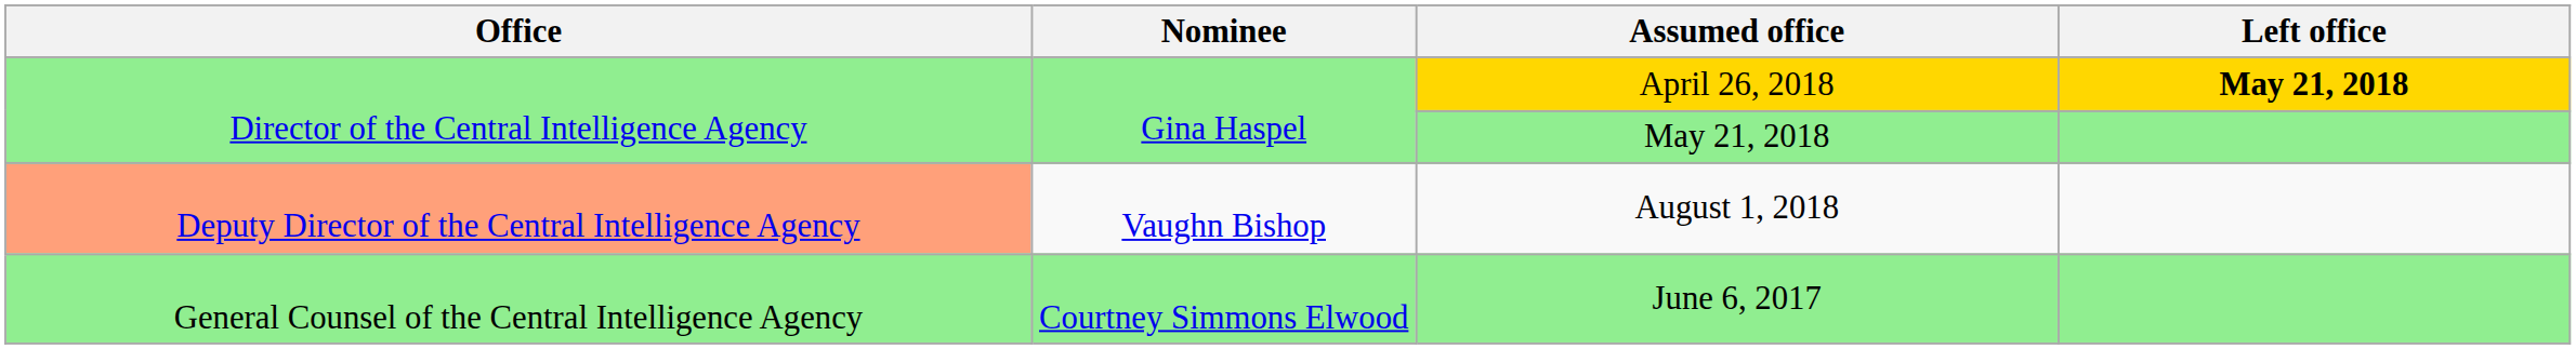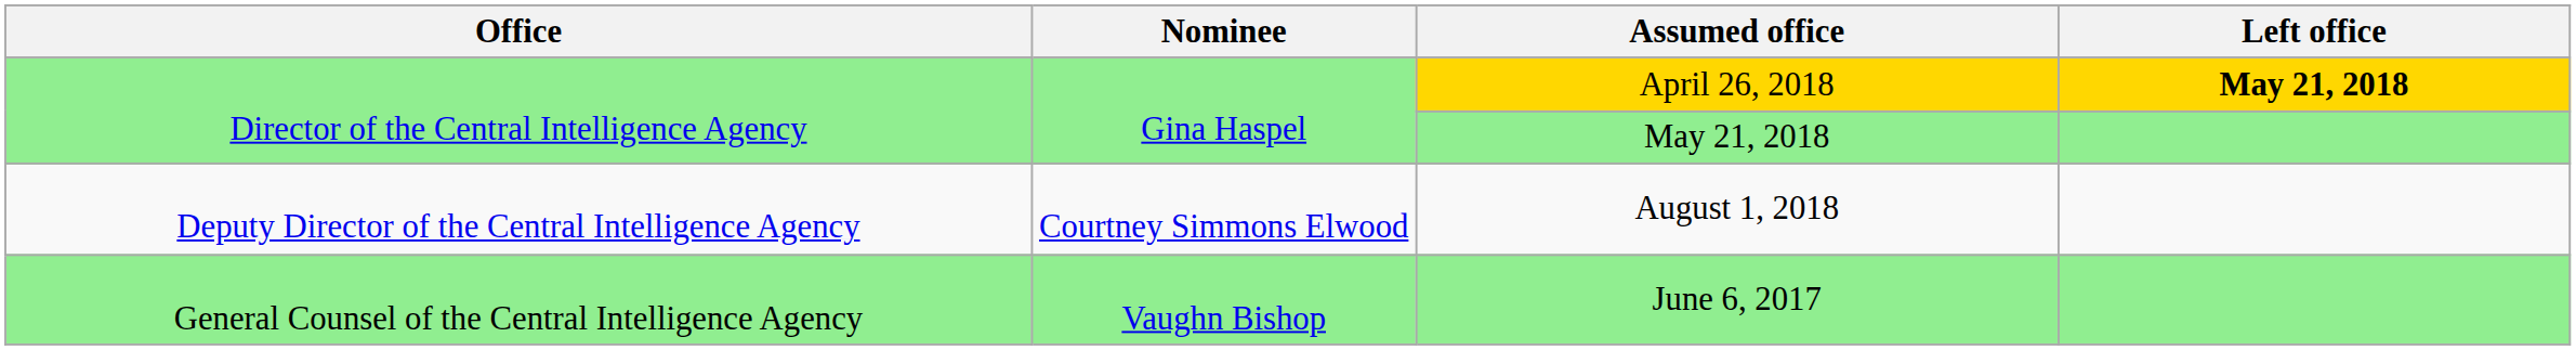August 1, 2018 | Office: lightsalmon background -> no background
August 1, 2018 | Nominee: Vaughn Bishop -> Courtney Simmons Elwood
June 6, 2017 | Nominee: Courtney Simmons Elwood -> Vaughn Bishop
